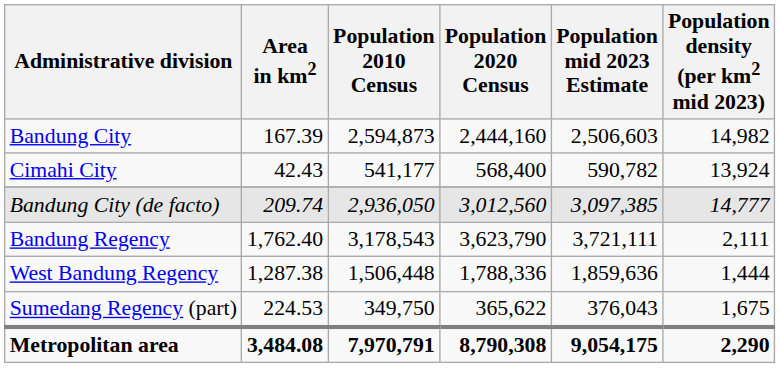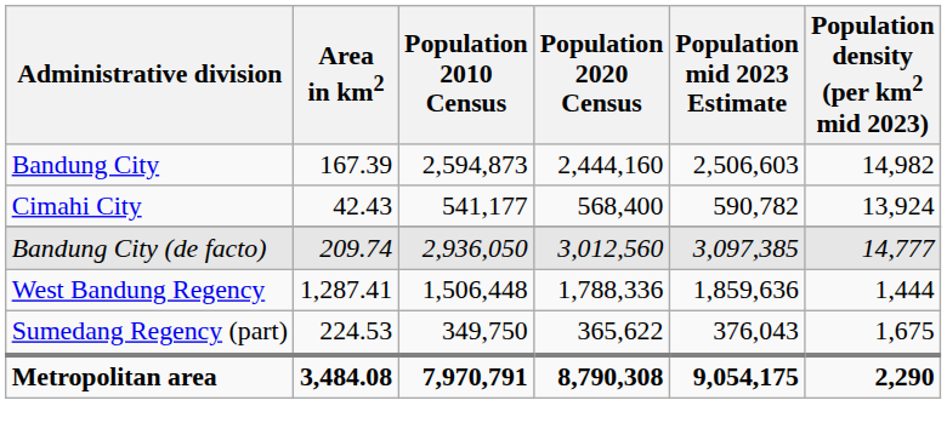- row: Bandung Regency | 1,762.40 | 3,178,543 | 3,623,790 | 3,721,111 | 2,111
West Bandung Regency | Area in km2: 1,287.38 -> 1,287.41
